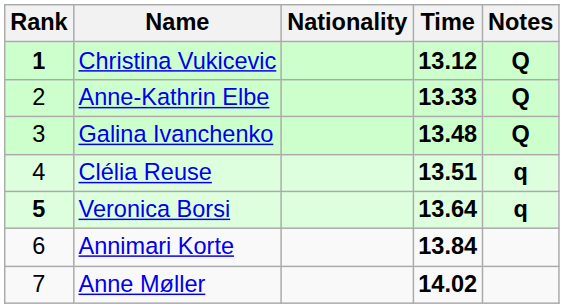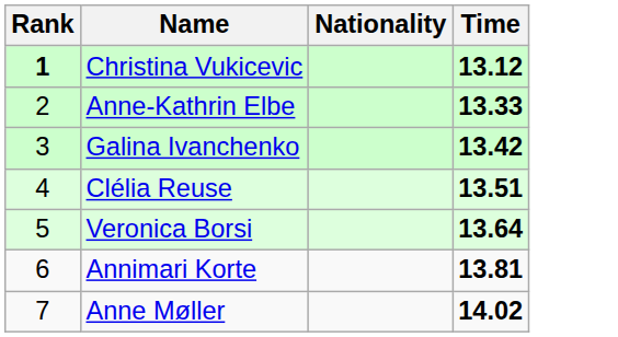- column: Notes | Q | Q | Q | q | q
Galina Ivanchenko | Time: 13.48 -> 13.42
Veronica Borsi | Rank: bold -> normal
Annimari Korte | Time: 13.84 -> 13.81
